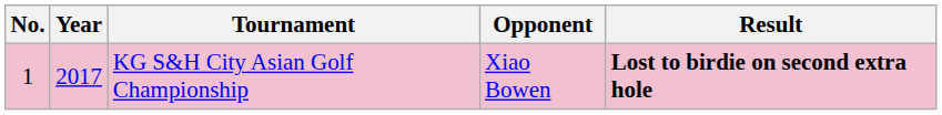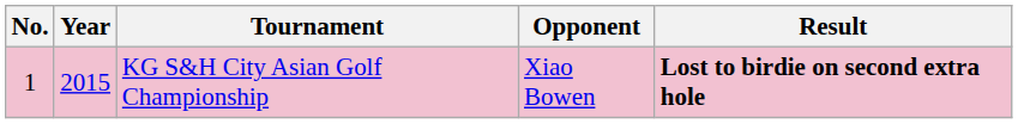KG S&H City Asian Golf Championship | Year: 2017 -> 2015
